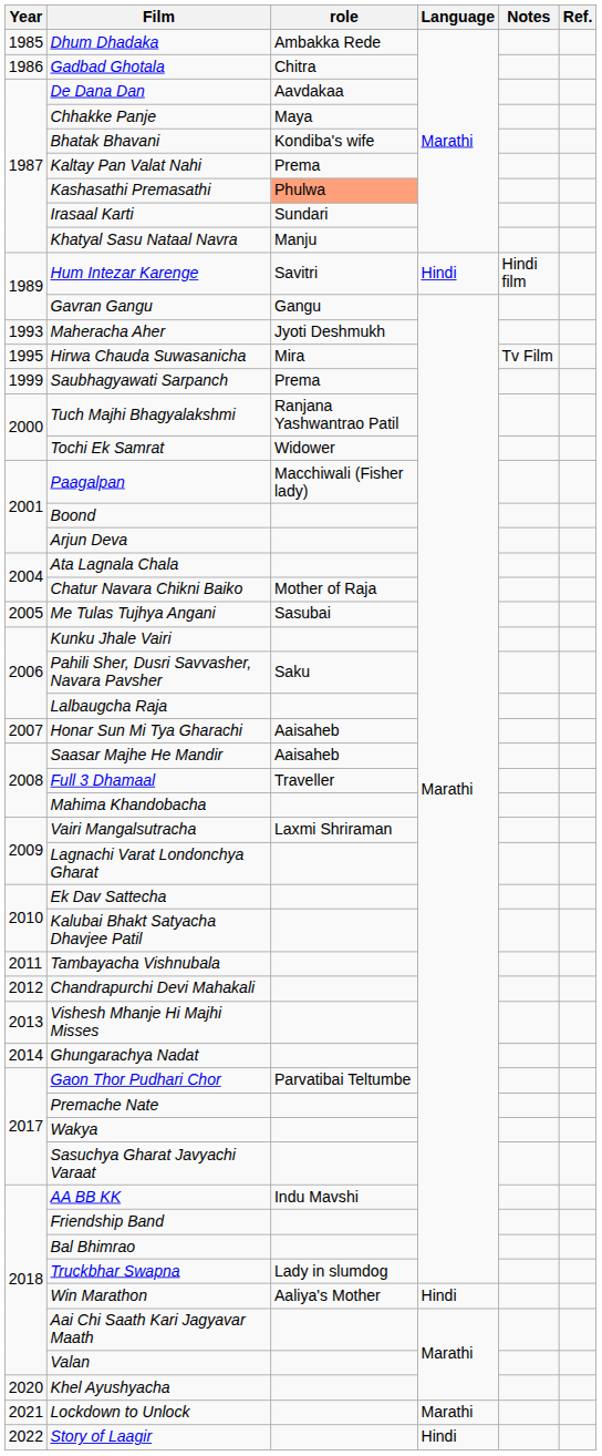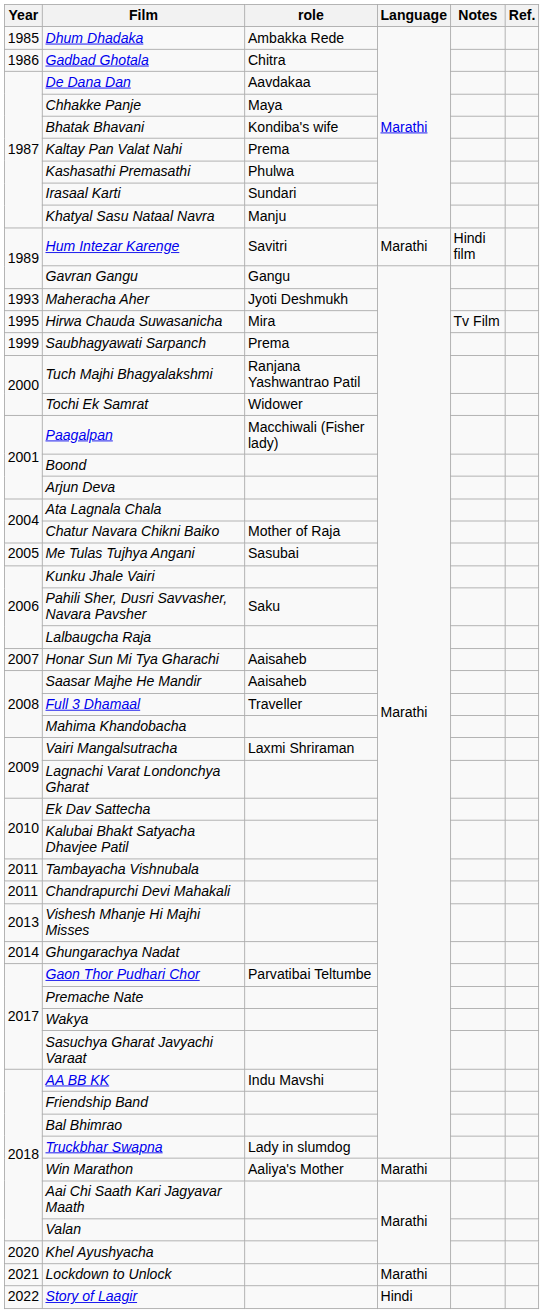Kashasathi Premasathi | role: lightsalmon background -> no background
Hum Intezar Karenge | Language: Hindi -> Marathi
Chandrapurchi Devi Mahakali | Year: 2012 -> 2011
Win Marathon | Language: Hindi -> Marathi
